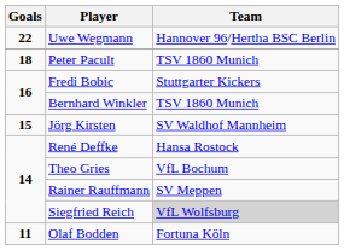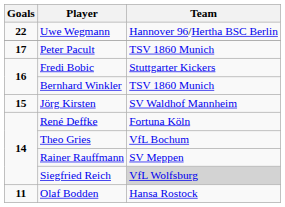Peter Pacult | Goals: 18 -> 17
René Deffke | Team: Hansa Rostock -> Fortuna Köln
Olaf Bodden | Team: Fortuna Köln -> Hansa Rostock
